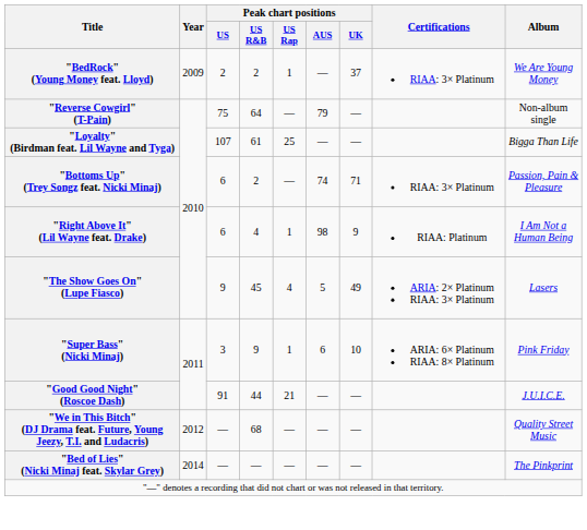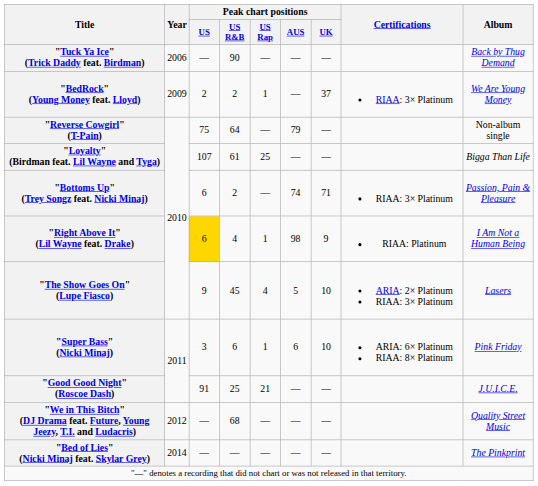+ row: "Tuck Ya Ice" (Trick Daddy feat. Birdman) | 2006 | — | 90 | — | — | — | Back by Thug Demand
"Right Above It" (Lil Wayne feat. Drake) | Peak chart positions / US: no background -> gold background
"The Show Goes On" (Lupe Fiasco) | Peak chart positions / UK: 49 -> 10
"Super Bass" (Nicki Minaj) | Peak chart positions / US R&B: 9 -> 6
"Good Good Night" (Roscoe Dash) | Peak chart positions / US R&B: 44 -> 25
